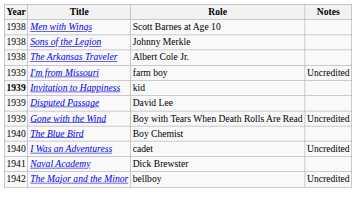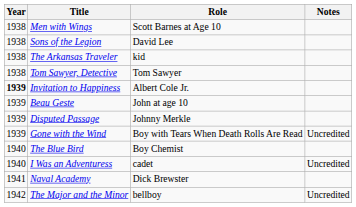Sons of the Legion | Role: Johnny Merkle -> David Lee
The Arkansas Traveler | Role: Albert Cole Jr. -> kid
+ row: 1938 | Tom Sawyer, Detective | Tom Sawyer
- row: 1939 | I'm from Missouri | farm boy | Uncredited
Invitation to Happiness | Role: kid -> Albert Cole Jr.
+ row: 1939 | Beau Geste | John at age 10
Disputed Passage | Role: David Lee -> Johnny Merkle
